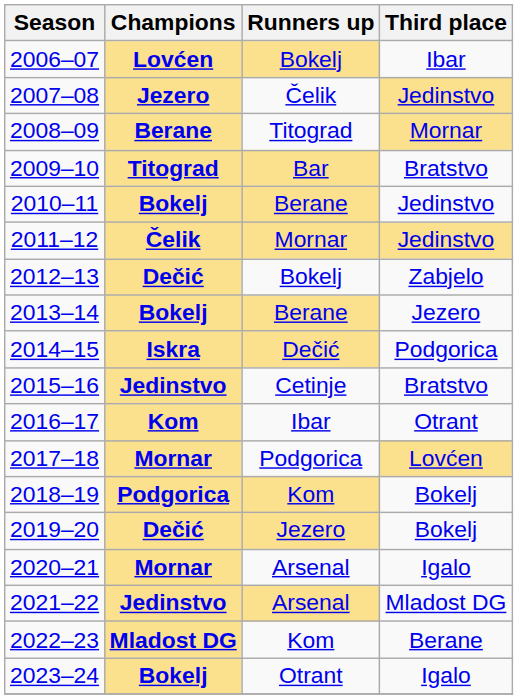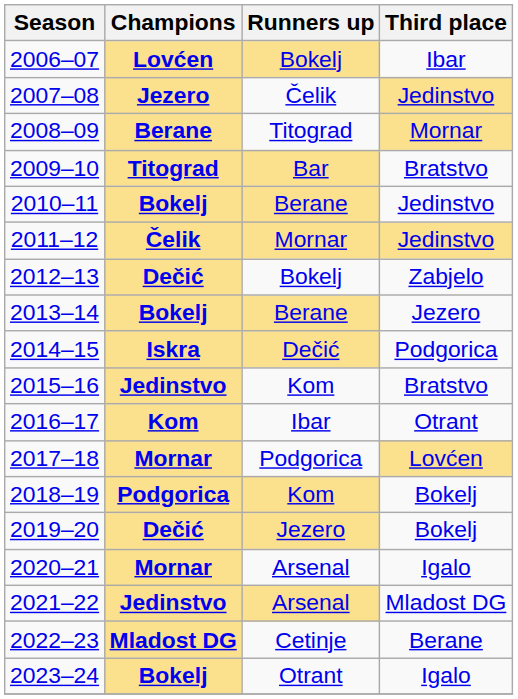2015–16 | Runners up: Cetinje -> Kom
2022–23 | Runners up: Kom -> Cetinje
